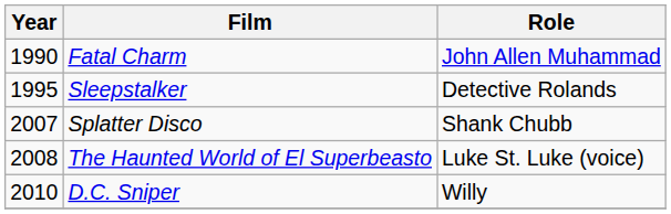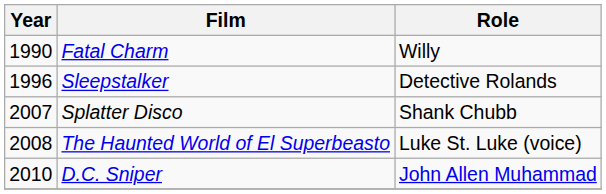Fatal Charm | Role: John Allen Muhammad -> Willy
Sleepstalker | Year: 1995 -> 1996
D.C. Sniper | Role: Willy -> John Allen Muhammad
